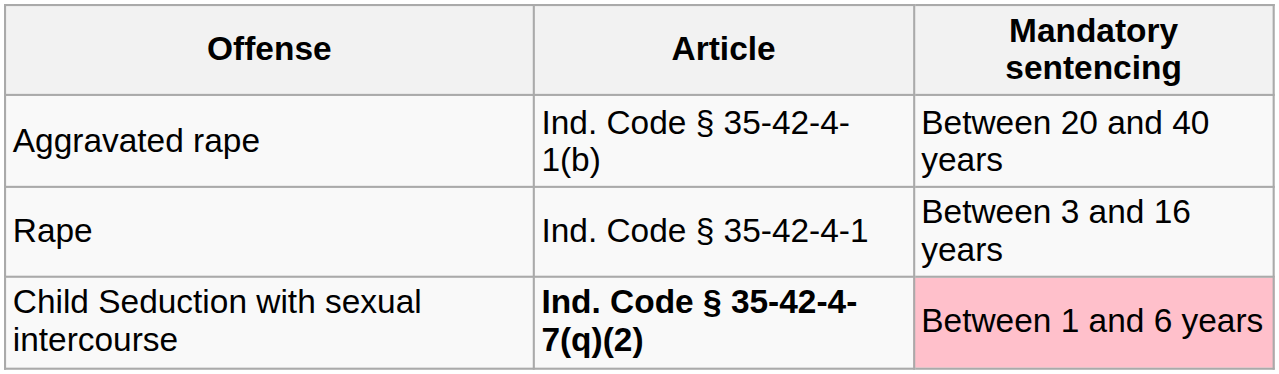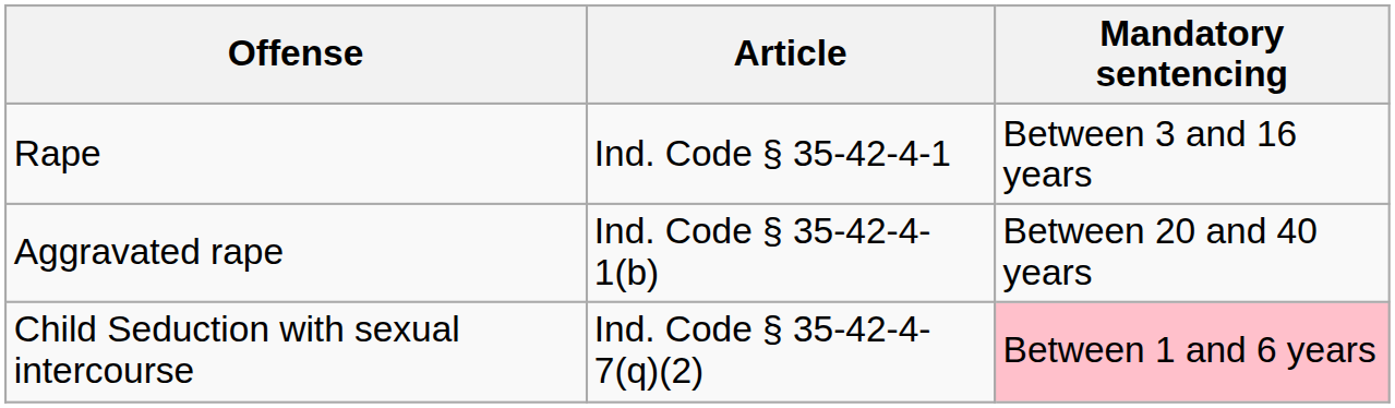rows swapped: Rape <-> Aggravated rape
Child Seduction with sexual intercourse | Article: bold -> normal
